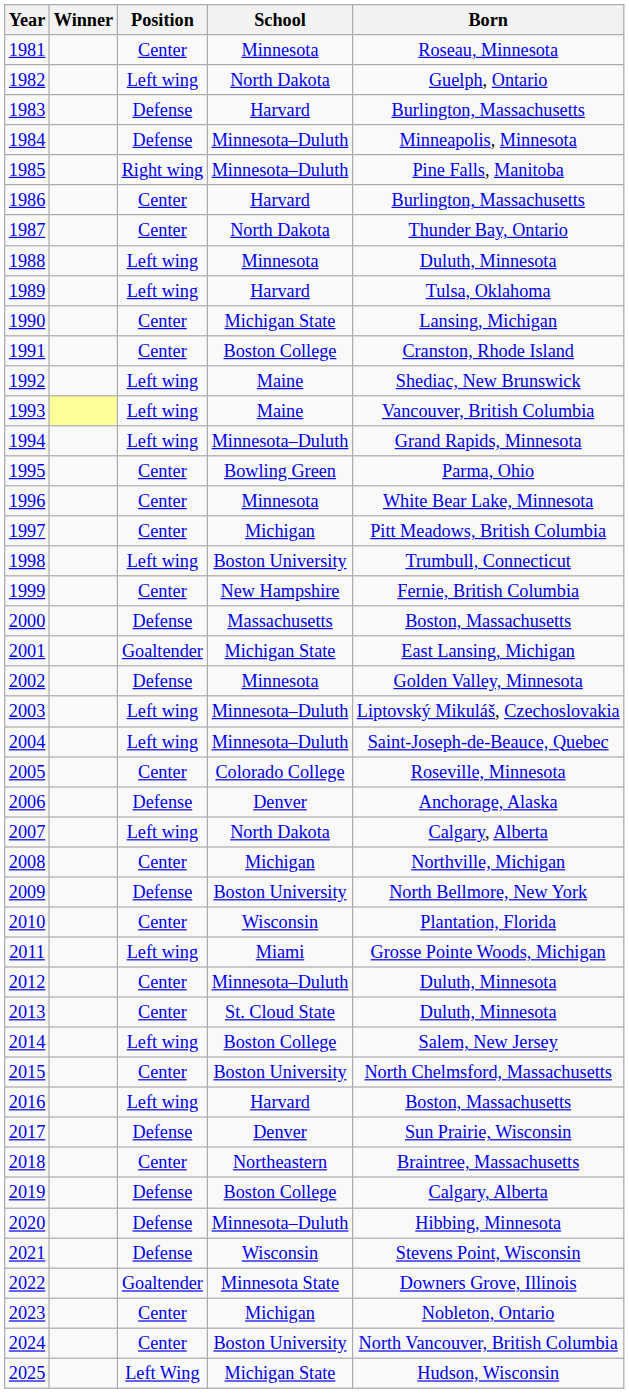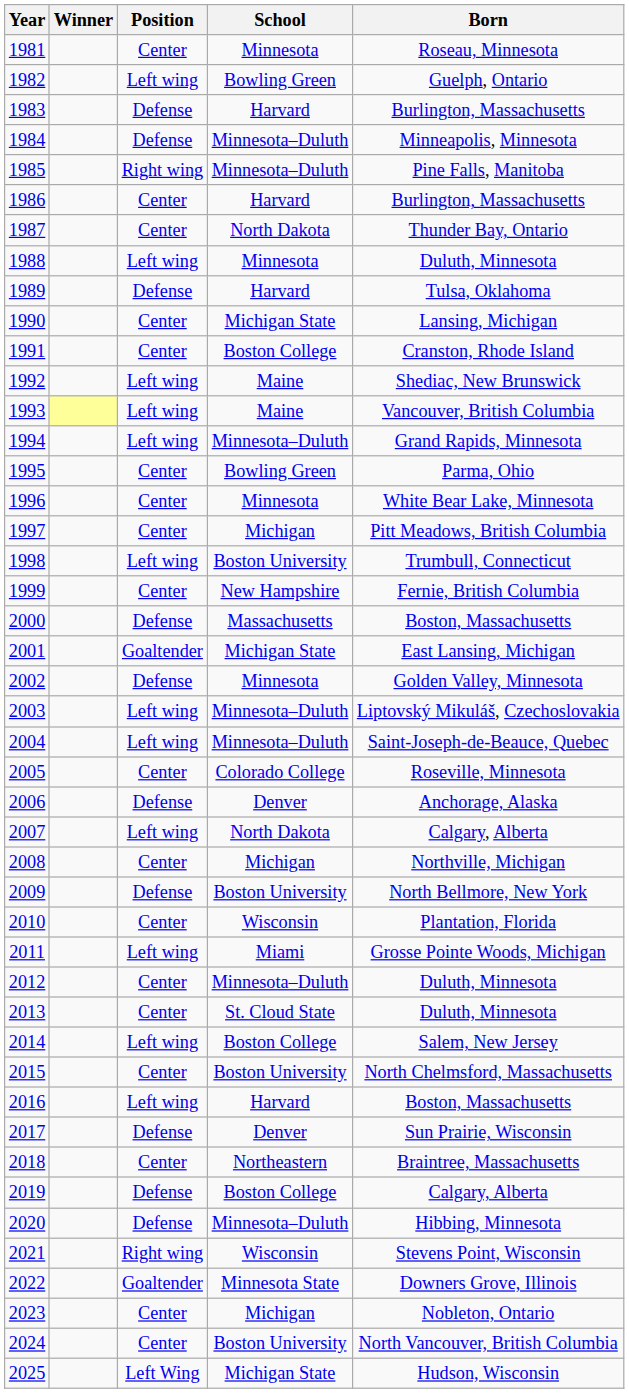1982 | School: North Dakota -> Bowling Green
1989 | Position: Left wing -> Defense
2021 | Position: Defense -> Right wing
